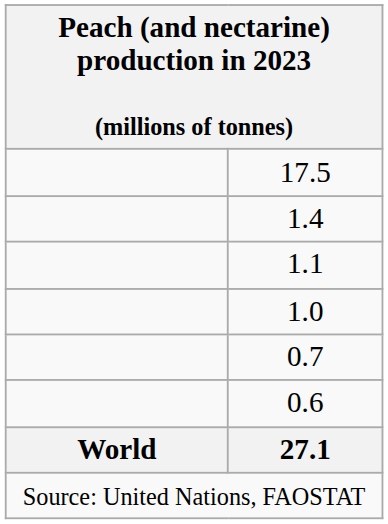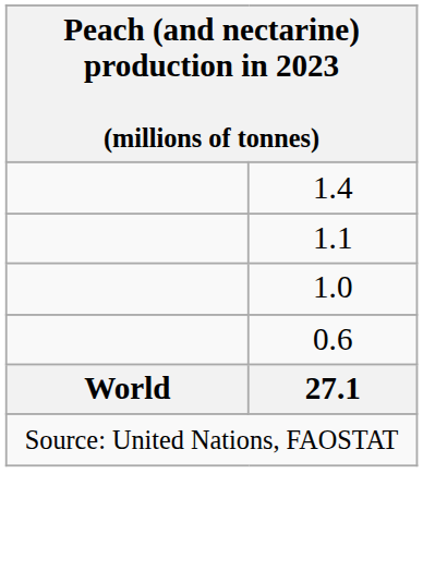- row: 17.5
- row: 0.7
